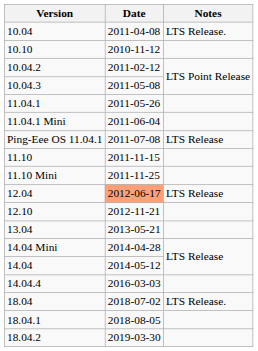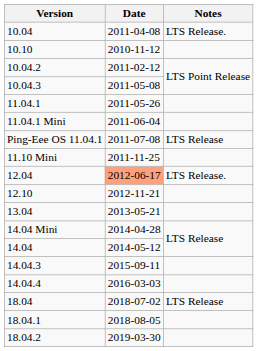- row: 11.10 | 2011-11-15
12.04 | Notes: LTS Release -> LTS Release.
+ row: 14.04.3 | 2015-09-11
18.04 | Notes: LTS Release. -> LTS Release
